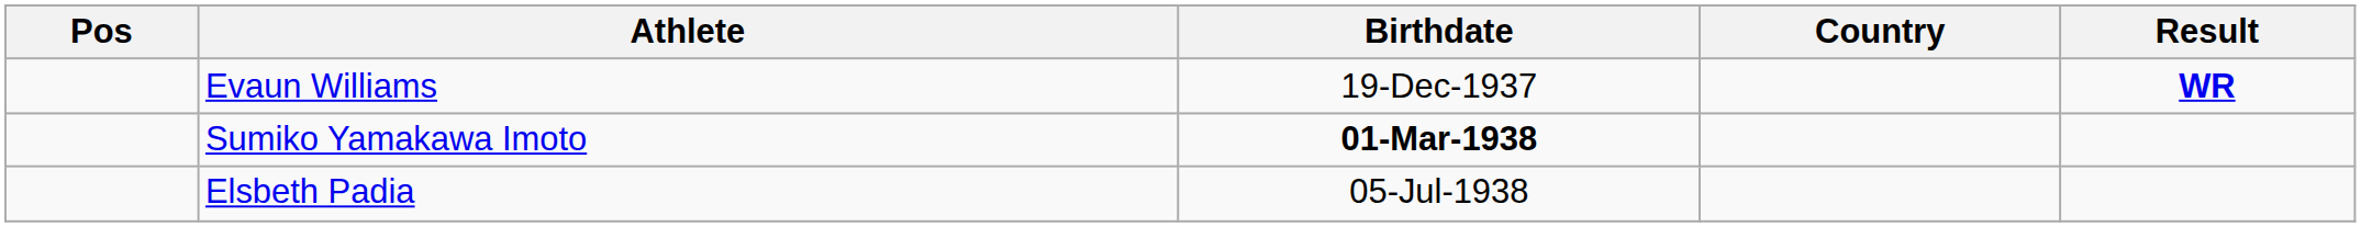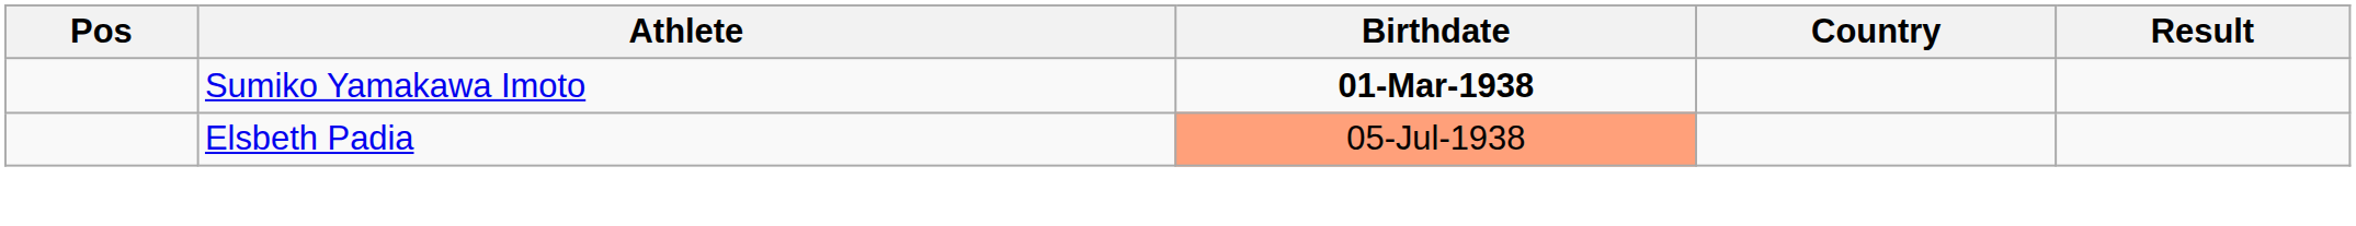- row: Evaun Williams | 19-Dec-1937 | WR
Elsbeth Padia | Birthdate: no background -> lightsalmon background
